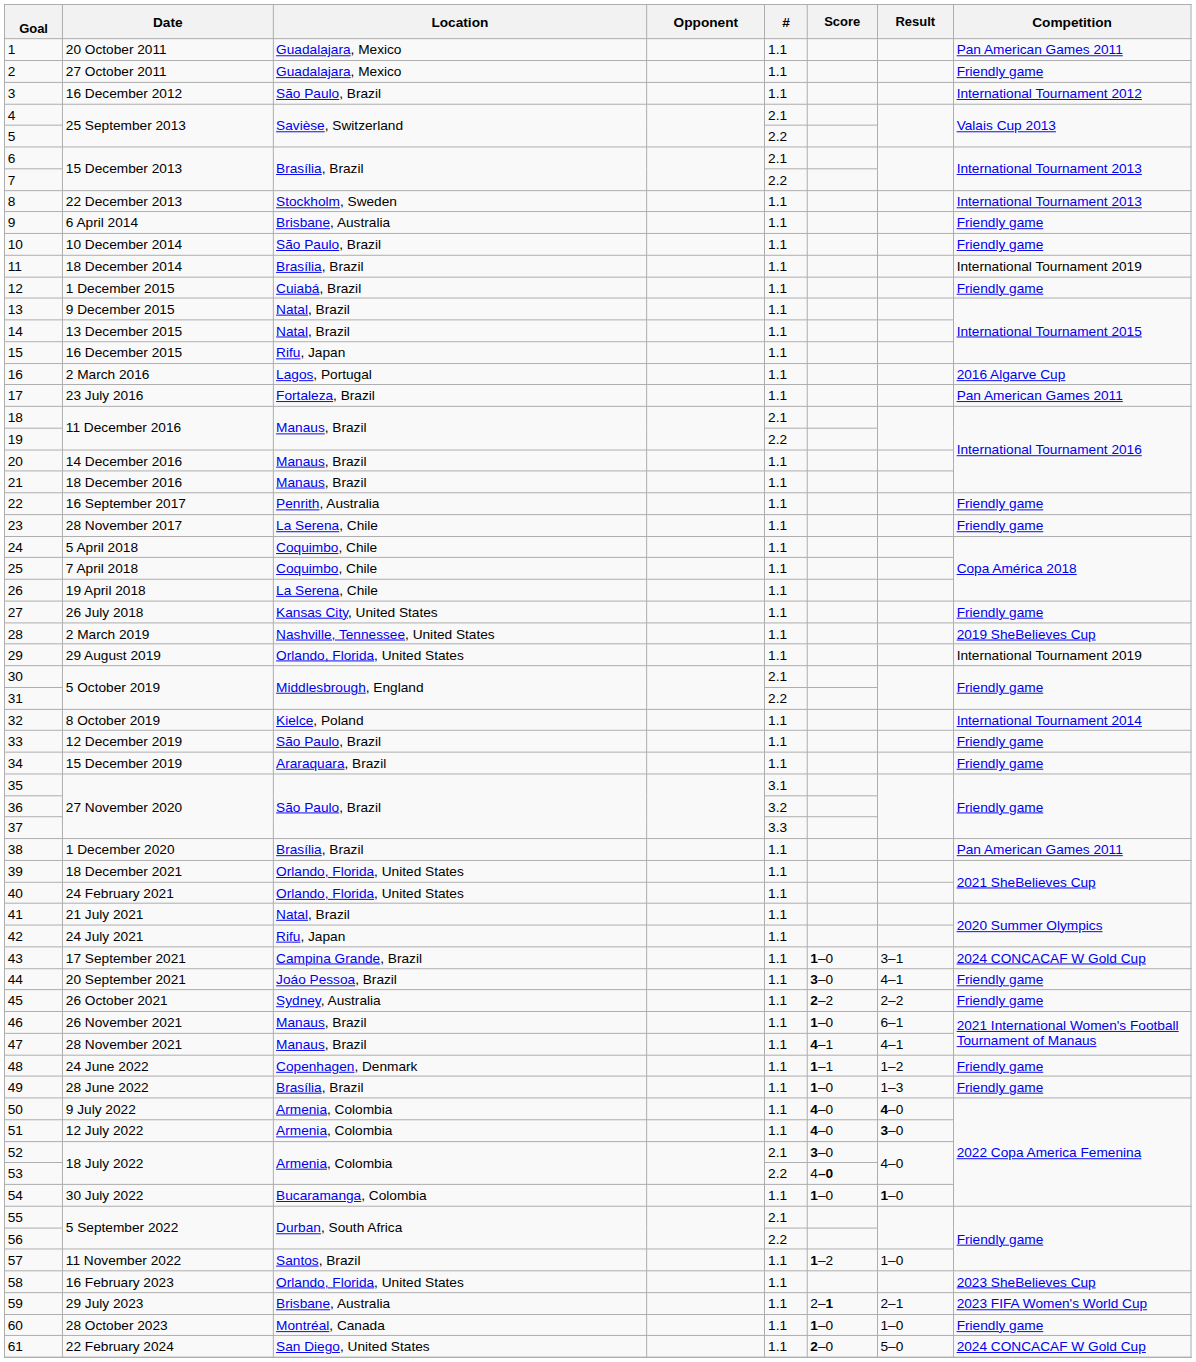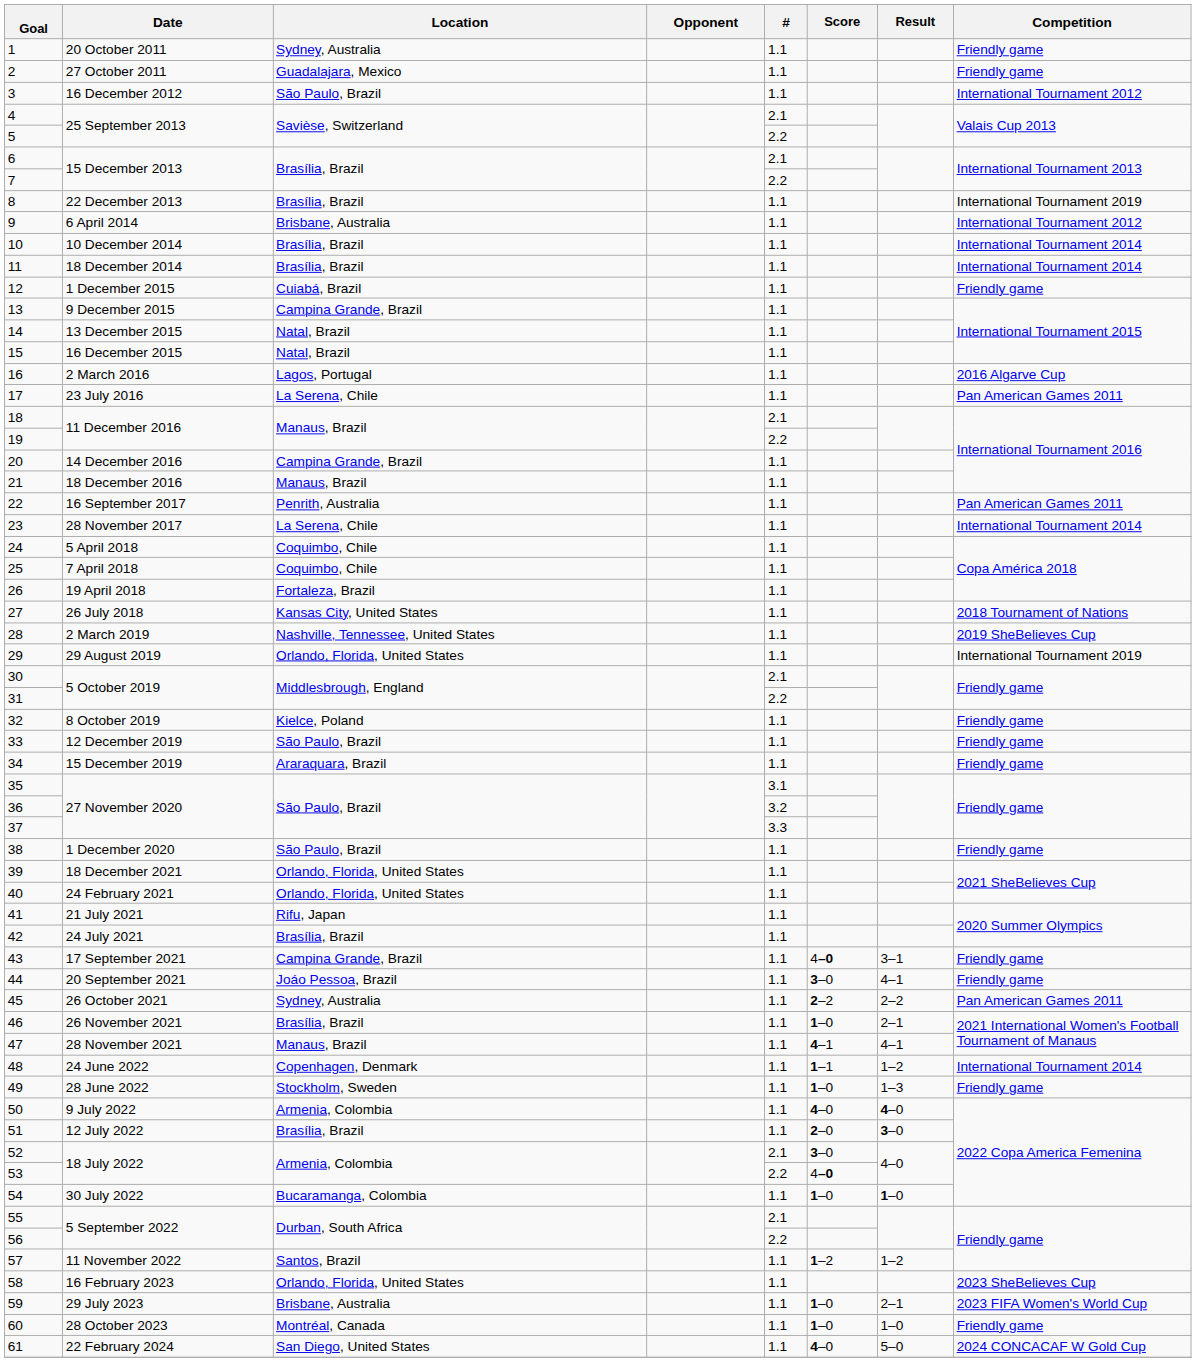1 | Location: Guadalajara, Mexico -> Sydney, Australia
1 | Competition: Pan American Games 2011 -> Friendly game
8 | Location: Stockholm, Sweden -> Brasília, Brazil
8 | Competition: International Tournament 2013 -> International Tournament 2019
9 | Competition: Friendly game -> International Tournament 2012
10 | Location: São Paulo, Brazil -> Brasília, Brazil
10 | Competition: Friendly game -> International Tournament 2014
11 | Competition: International Tournament 2019 -> International Tournament 2014
13 | Location: Natal, Brazil -> Campina Grande, Brazil
15 | Location: Rifu, Japan -> Natal, Brazil
17 | Location: Fortaleza, Brazil -> La Serena, Chile
20 | Location: Manaus, Brazil -> Campina Grande, Brazil
22 | Competition: Friendly game -> Pan American Games 2011
23 | Competition: Friendly game -> International Tournament 2014
26 | Location: La Serena, Chile -> Fortaleza, Brazil
27 | Competition: Friendly game -> 2018 Tournament of Nations
32 | Competition: International Tournament 2014 -> Friendly game
38 | Location: Brasília, Brazil -> São Paulo, Brazil
38 | Competition: Pan American Games 2011 -> Friendly game
41 | Location: Natal, Brazil -> Rifu, Japan
42 | Location: Rifu, Japan -> Brasília, Brazil
43 | Score: 1–0 -> 4–0
43 | Competition: 2024 CONCACAF W Gold Cup -> Friendly game
45 | Competition: Friendly game -> Pan American Games 2011
46 | Location: Manaus, Brazil -> Brasília, Brazil
46 | Result: 6–1 -> 2–1
48 | Competition: Friendly game -> International Tournament 2014
49 | Location: Brasília, Brazil -> Stockholm, Sweden
51 | Location: Armenia, Colombia -> Brasília, Brazil
51 | Score: 4–0 -> 2–0
57 | Result: 1–0 -> 1–2
59 | Score: 2–1 -> 1–0
61 | Score: 2–0 -> 4–0
